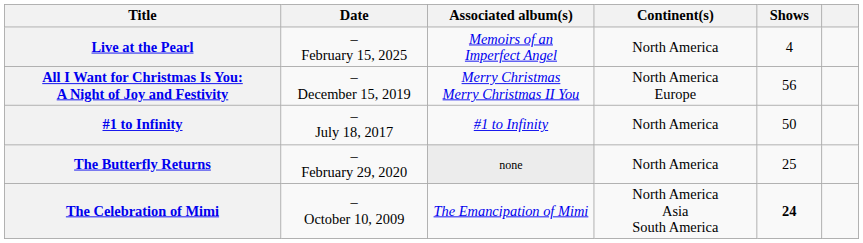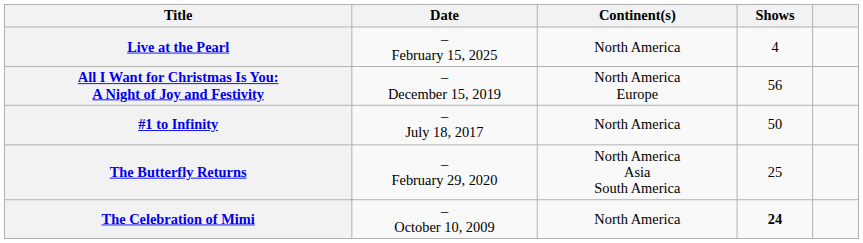- column: Associated album(s) | Memoirs of an Imperfect Angel | Merry Christmas Merry Christmas II You | #1 to Infinity | none | The Emancipation of Mimi
The Butterfly Returns | Continent(s): North America -> North America Asia South America
The Celebration of Mimi | Continent(s): North America Asia South America -> North America
